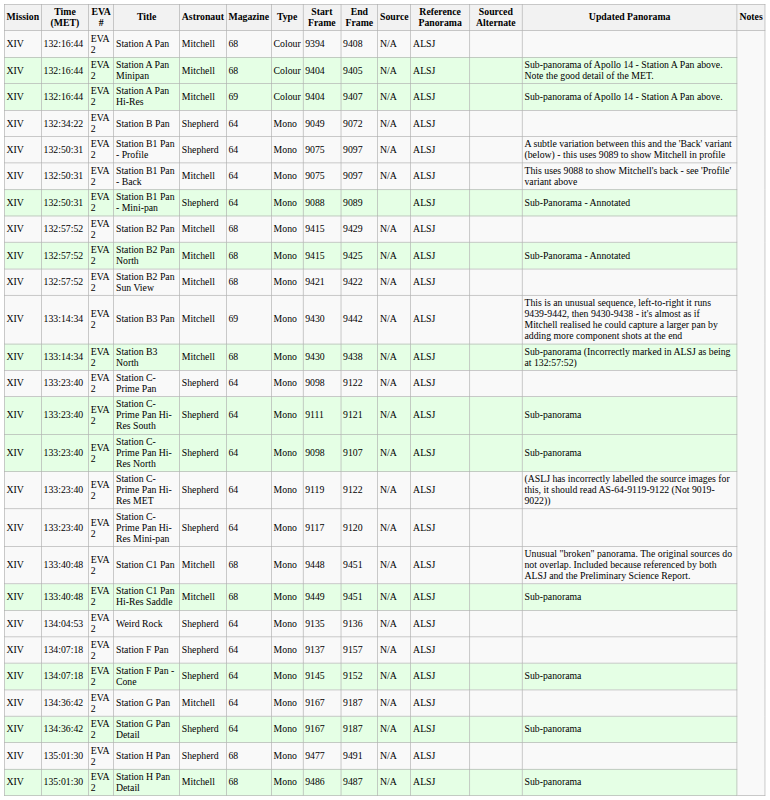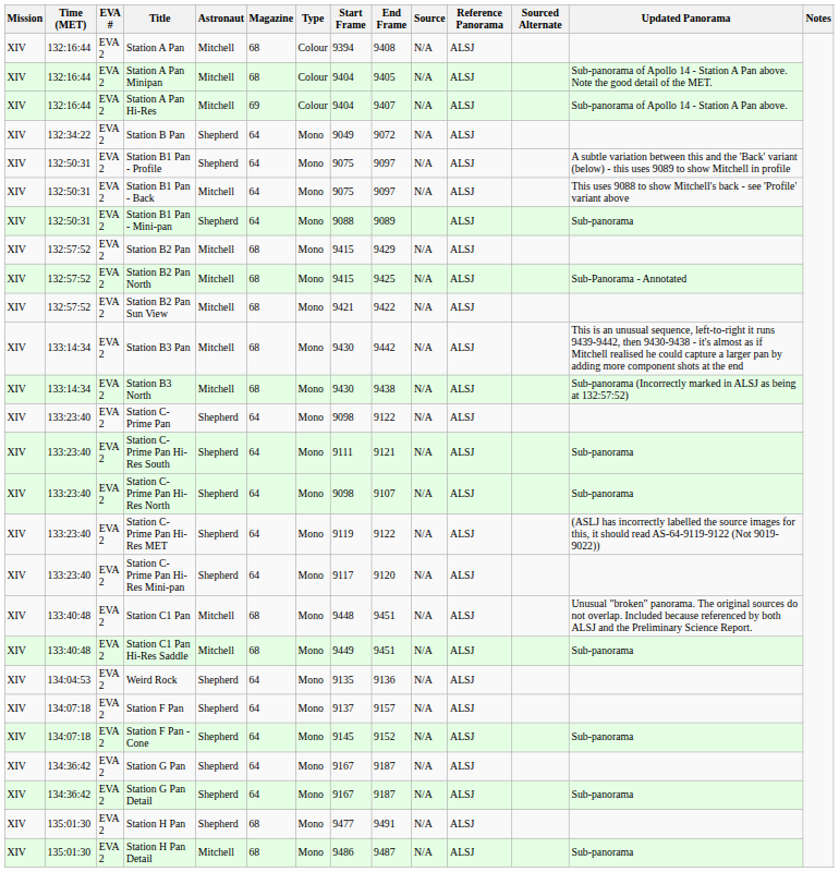Station B1 Pan - Mini-pan | Updated Panorama: Sub-Panorama - Annotated -> Sub-panorama
Station B3 Pan | Magazine: 69 -> 68
Station G Pan | Astronaut: Mitchell -> Shepherd
